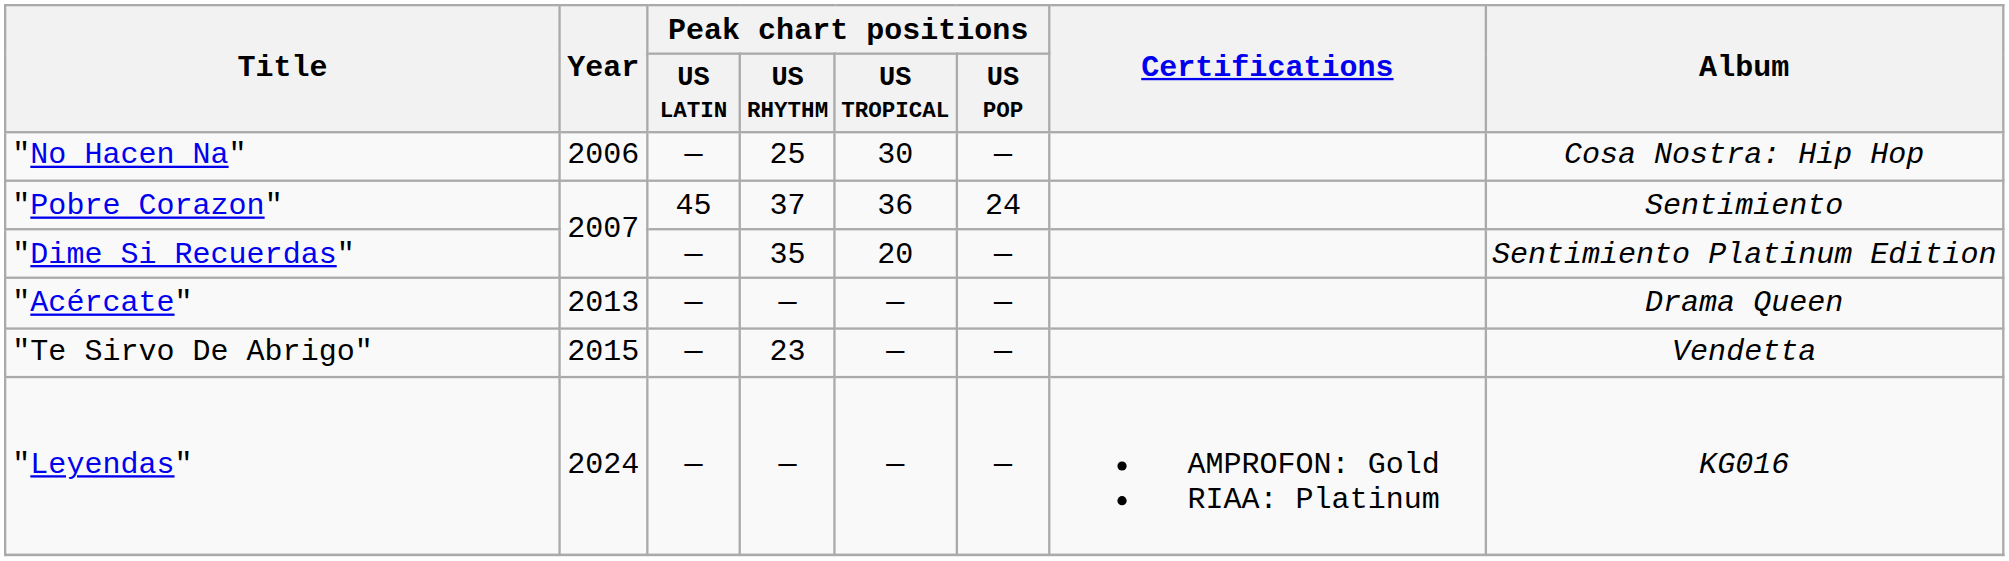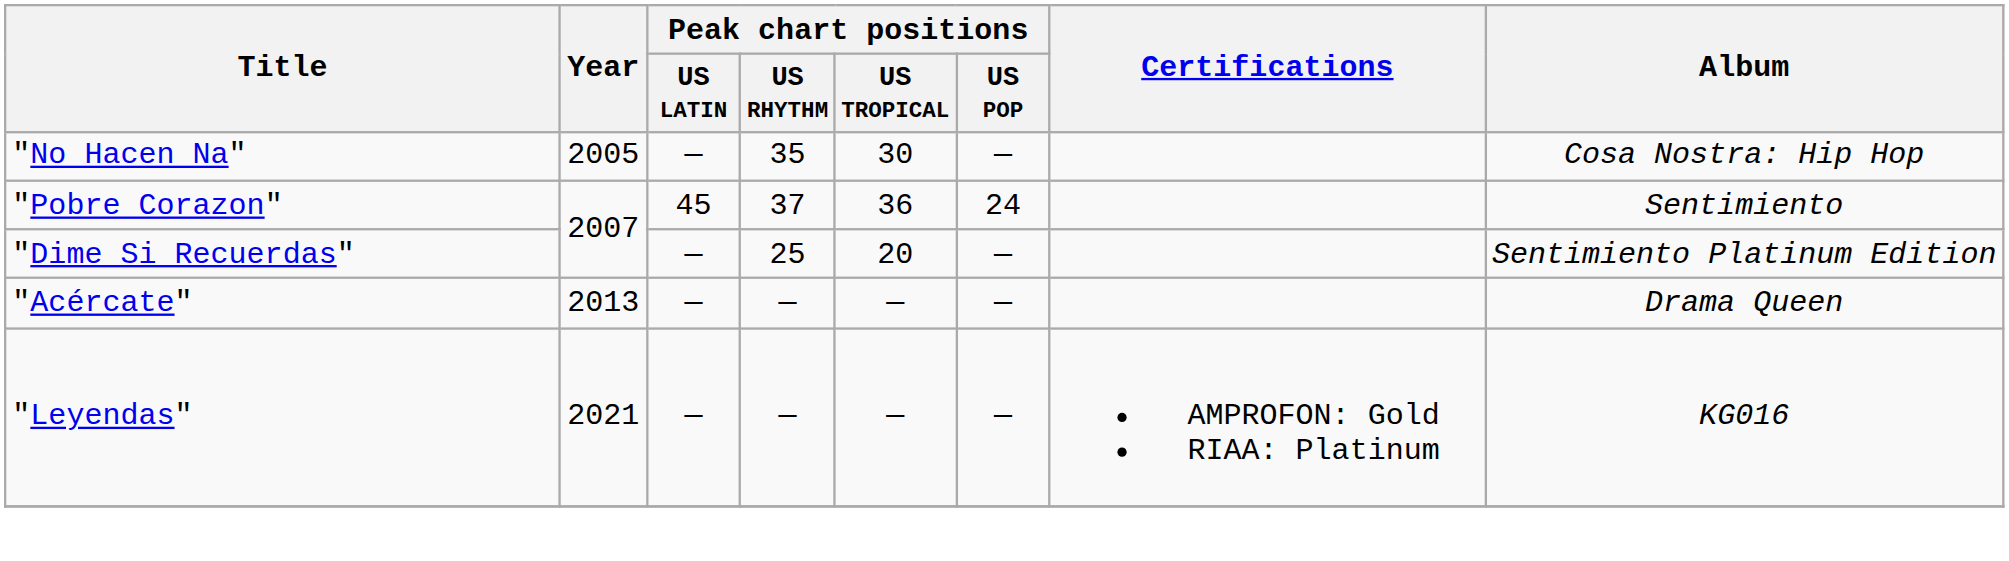"No Hacen Na" | Year: 2006 -> 2005
"No Hacen Na" | Peak chart positions / US RHYTHM: 25 -> 35
"Dime Si Recuerdas" | Peak chart positions / US RHYTHM: 35 -> 25
- row: "Te Sirvo De Abrigo" | 2015 | — | 23 | — | — | Vendetta
"Leyendas" | Year: 2024 -> 2021
